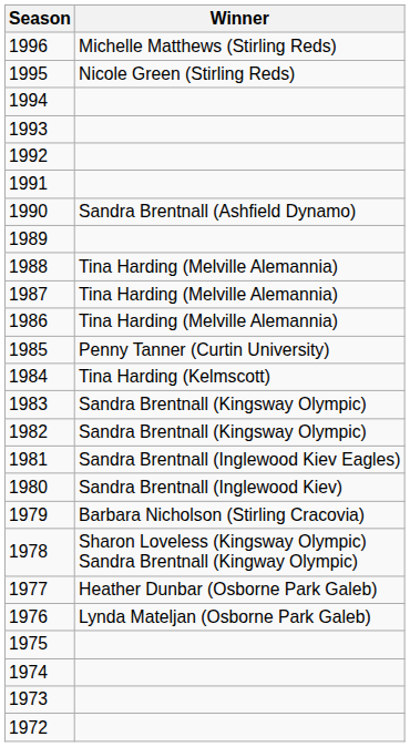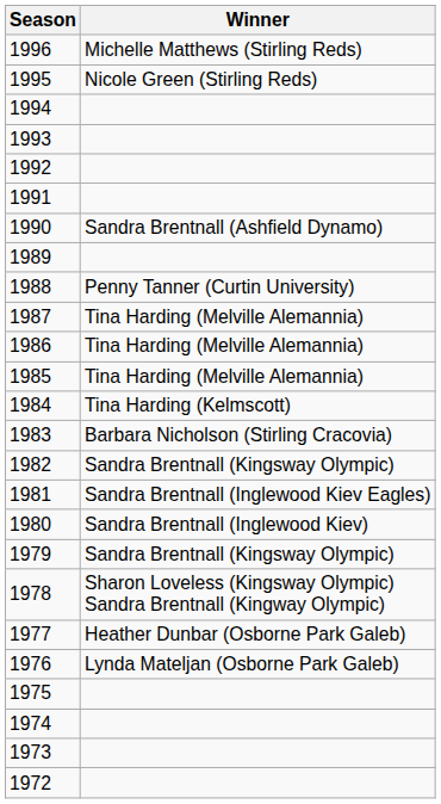1988 | Winner: Tina Harding (Melville Alemannia) -> Penny Tanner (Curtin University)
1985 | Winner: Penny Tanner (Curtin University) -> Tina Harding (Melville Alemannia)
1983 | Winner: Sandra Brentnall (Kingsway Olympic) -> Barbara Nicholson (Stirling Cracovia)
1979 | Winner: Barbara Nicholson (Stirling Cracovia) -> Sandra Brentnall (Kingsway Olympic)
